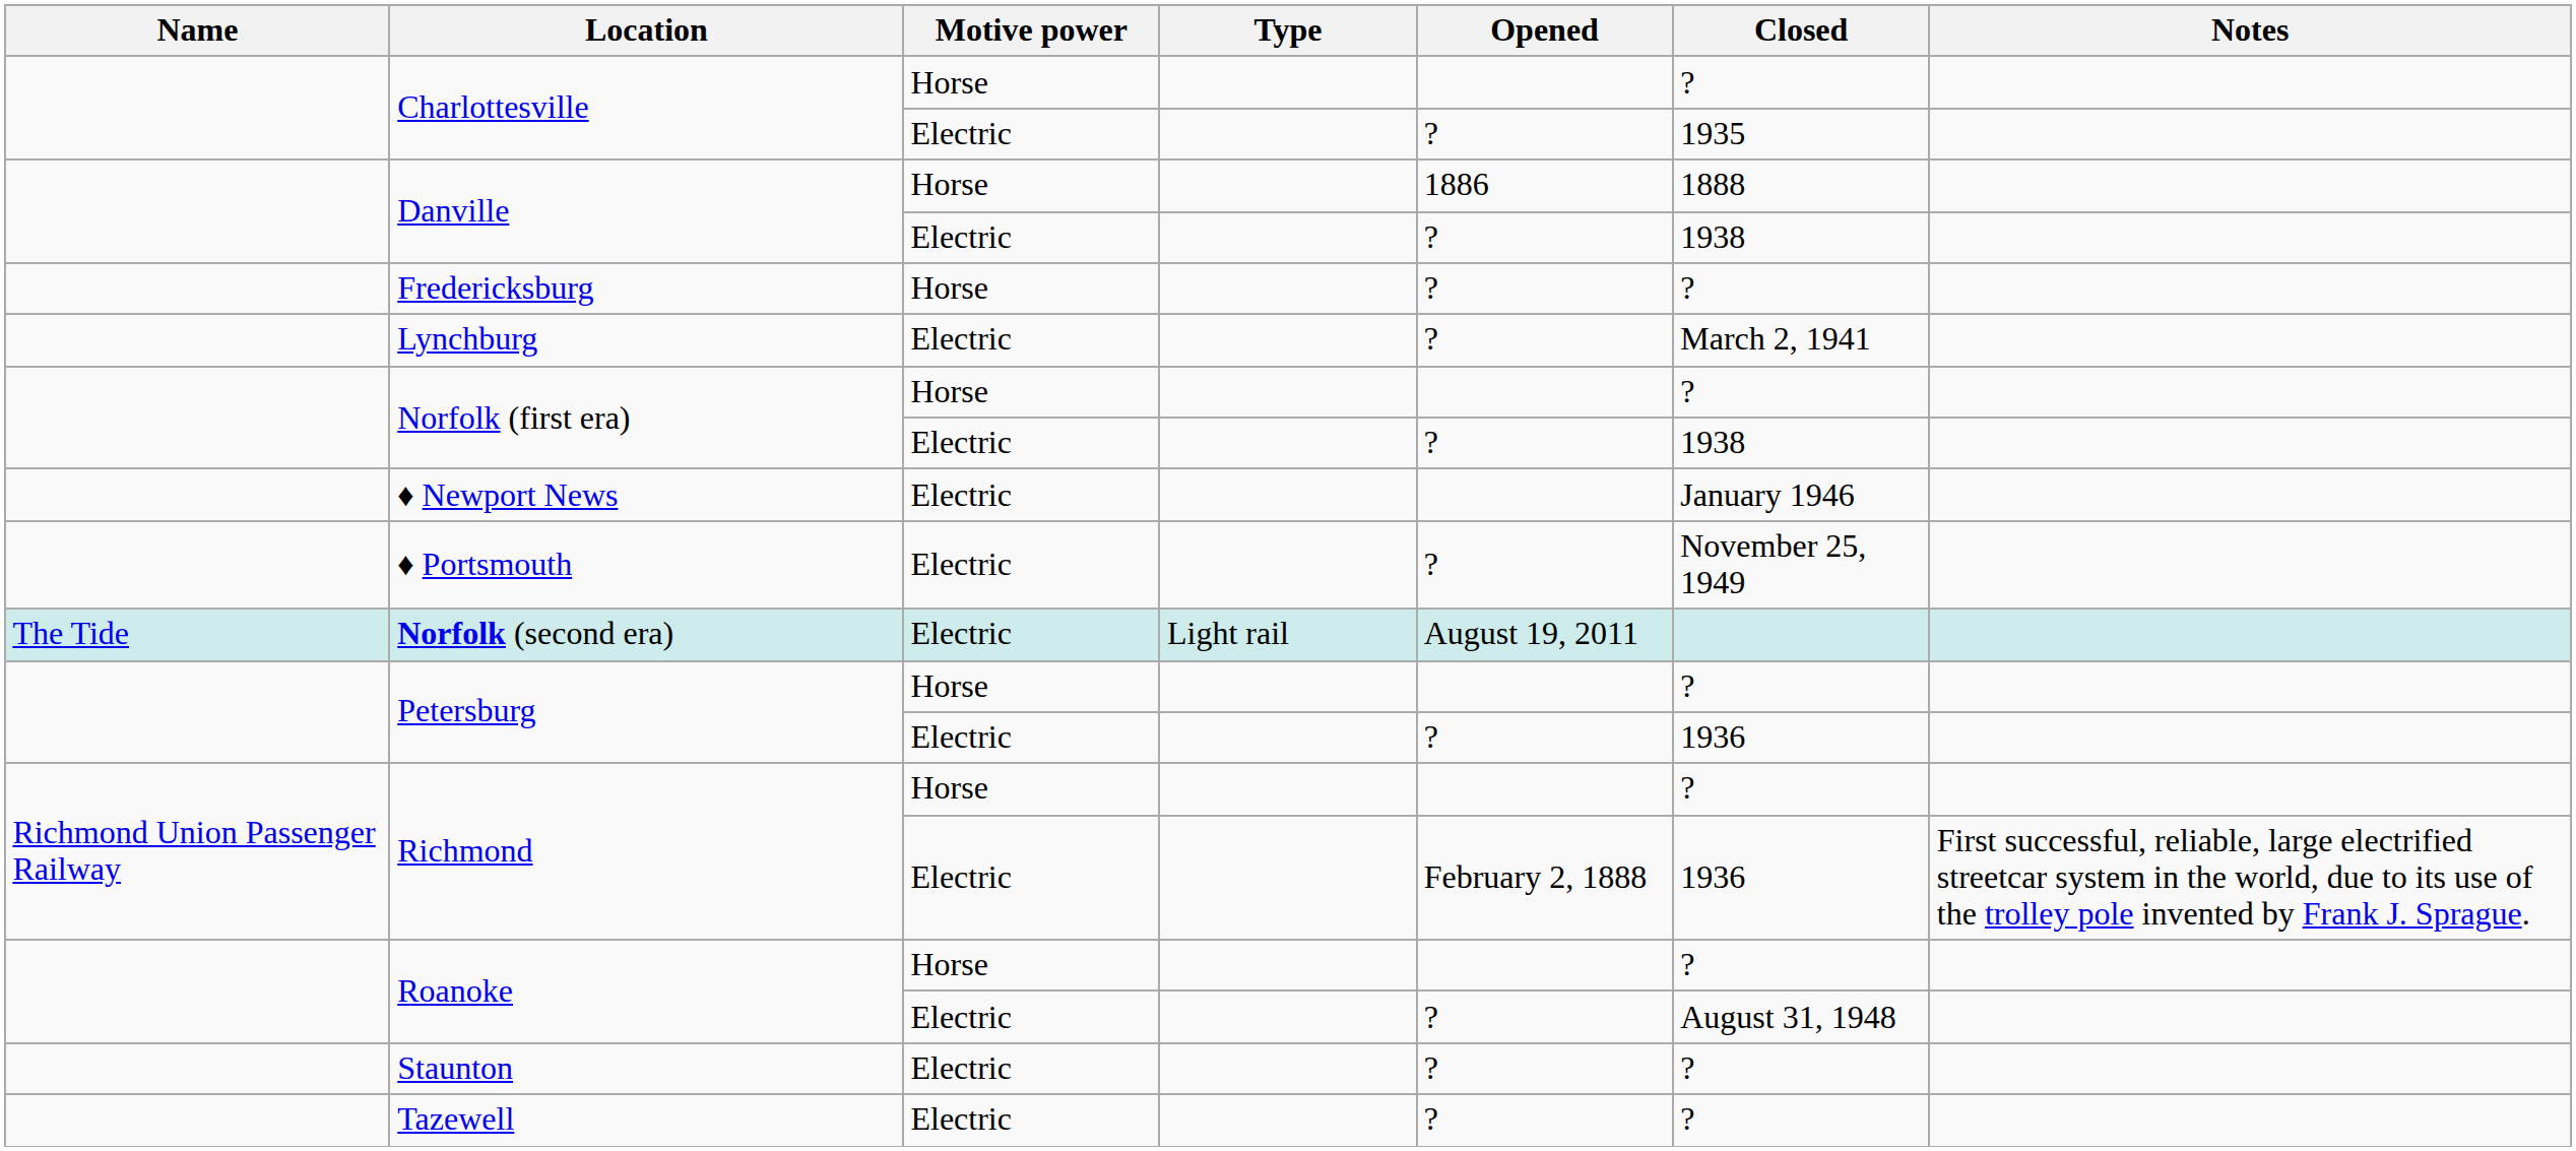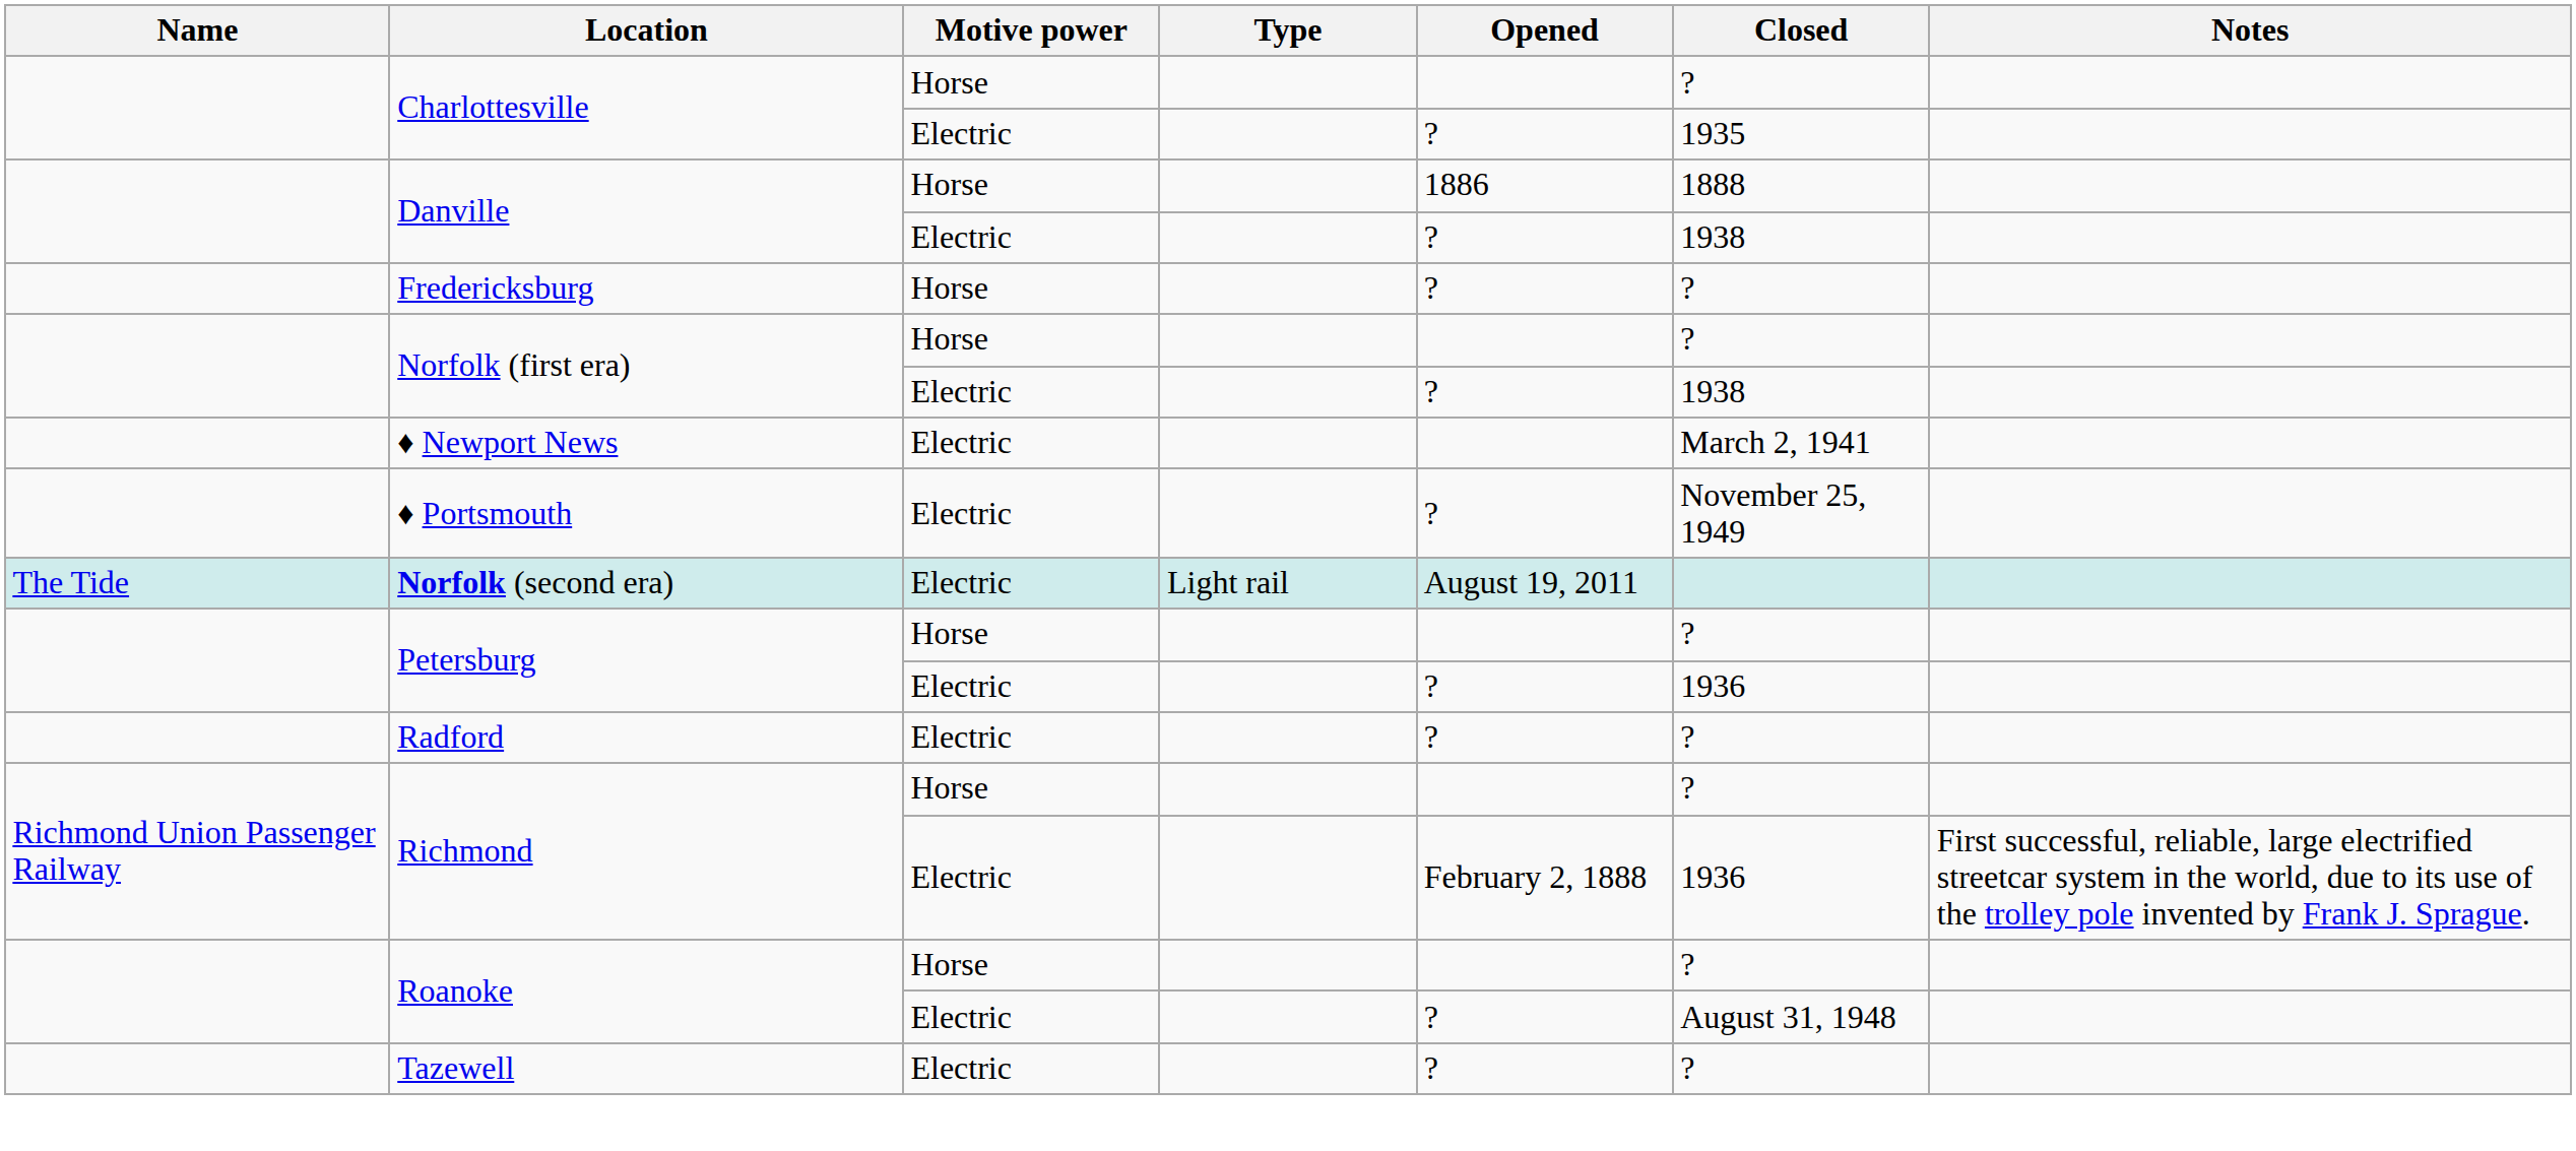- row: Lynchburg | Electric | ? | March 2, 1941
♦ Newport News | Closed: January 1946 -> March 2, 1941
+ row: Radford | Electric | ? | ?
- row: Staunton | Electric | ? | ?
